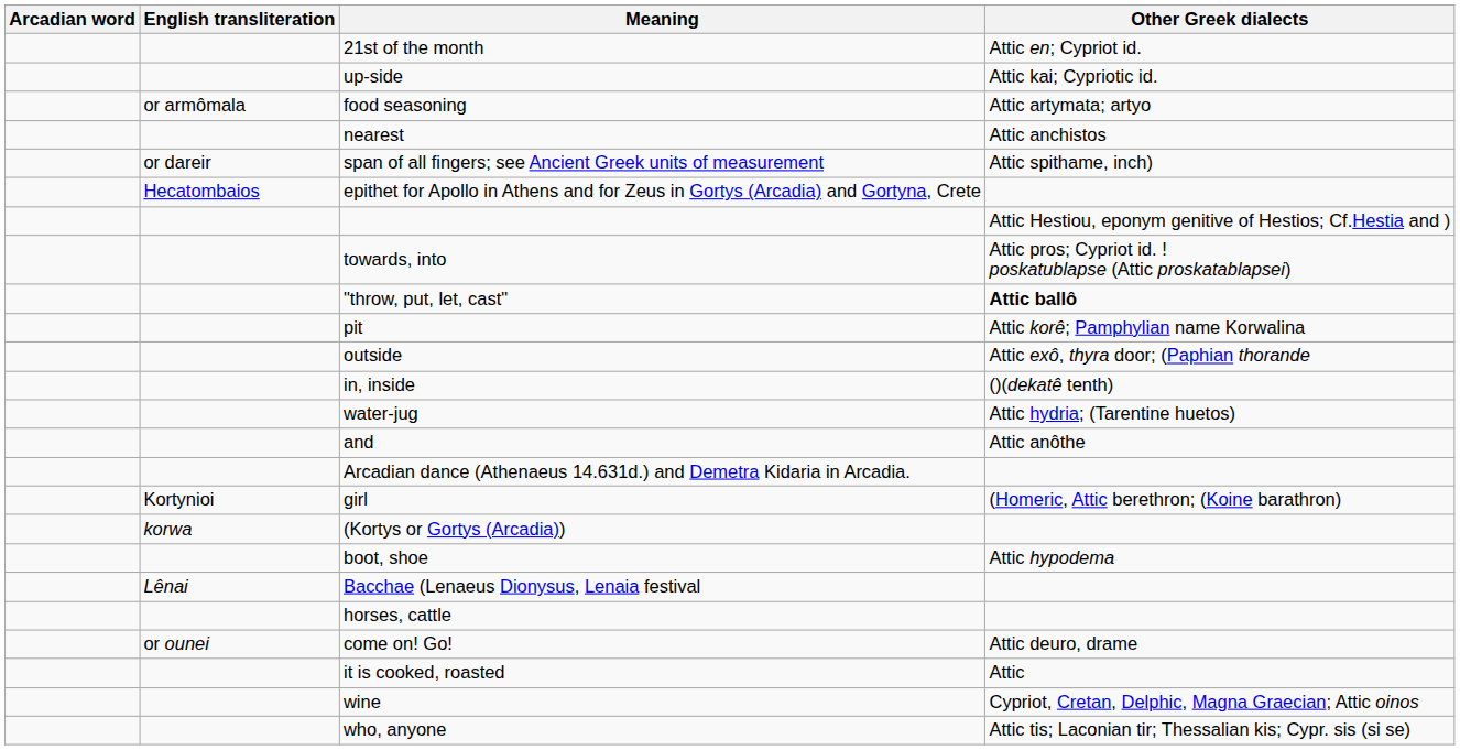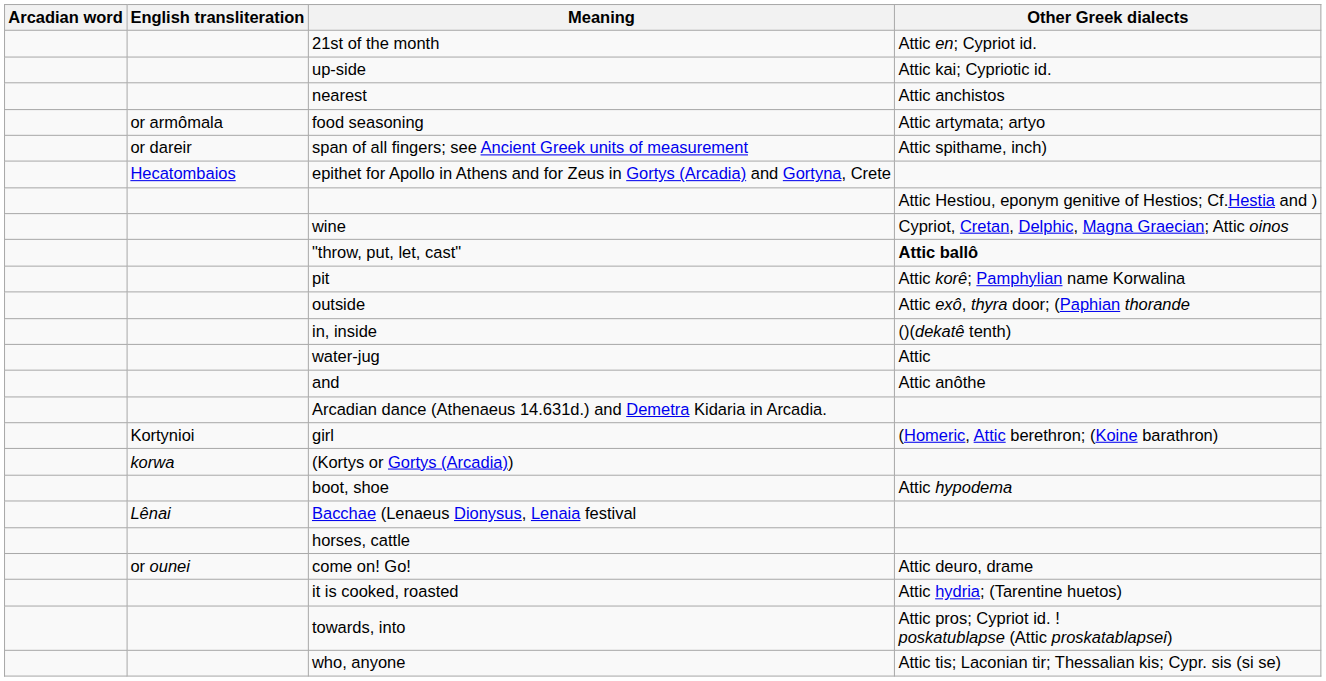rows swapped: food seasoning <-> nearest
rows swapped: wine <-> towards, into
water-jug | Other Greek dialects: Attic hydria; (Tarentine huetos) -> Attic
it is cooked, roasted | Other Greek dialects: Attic -> Attic hydria; (Tarentine huetos)
